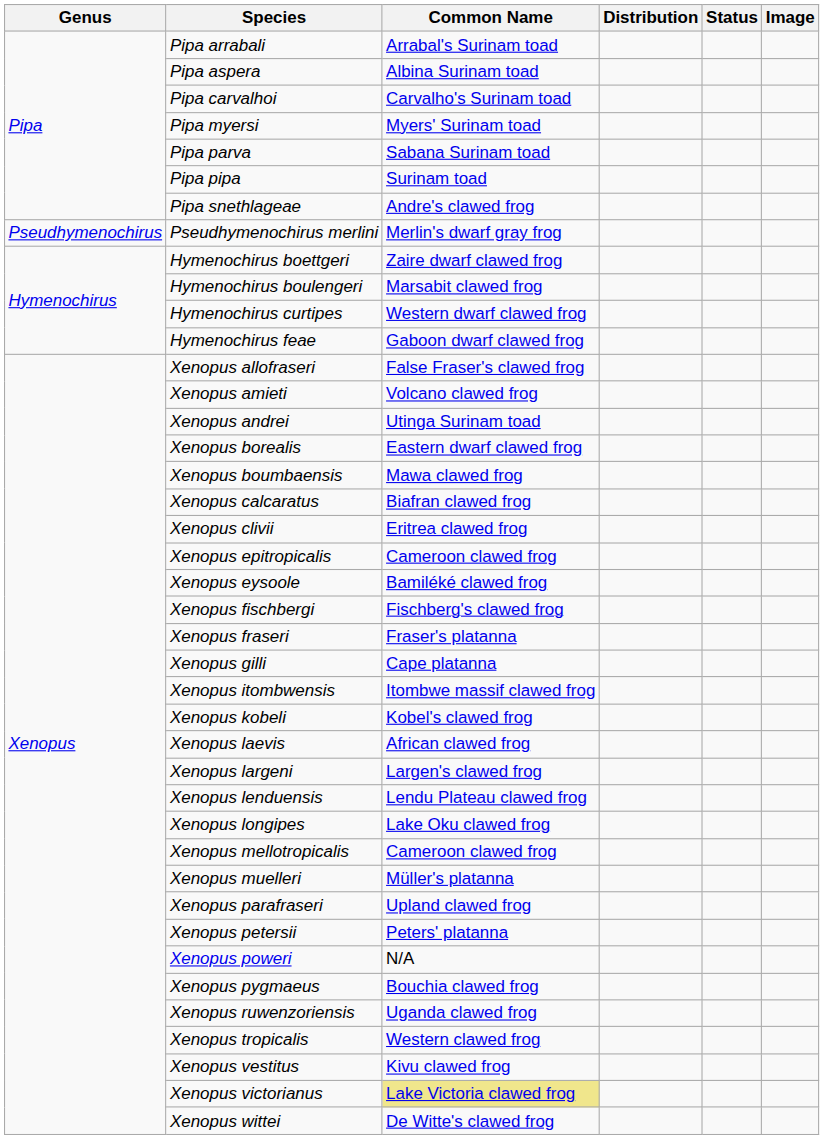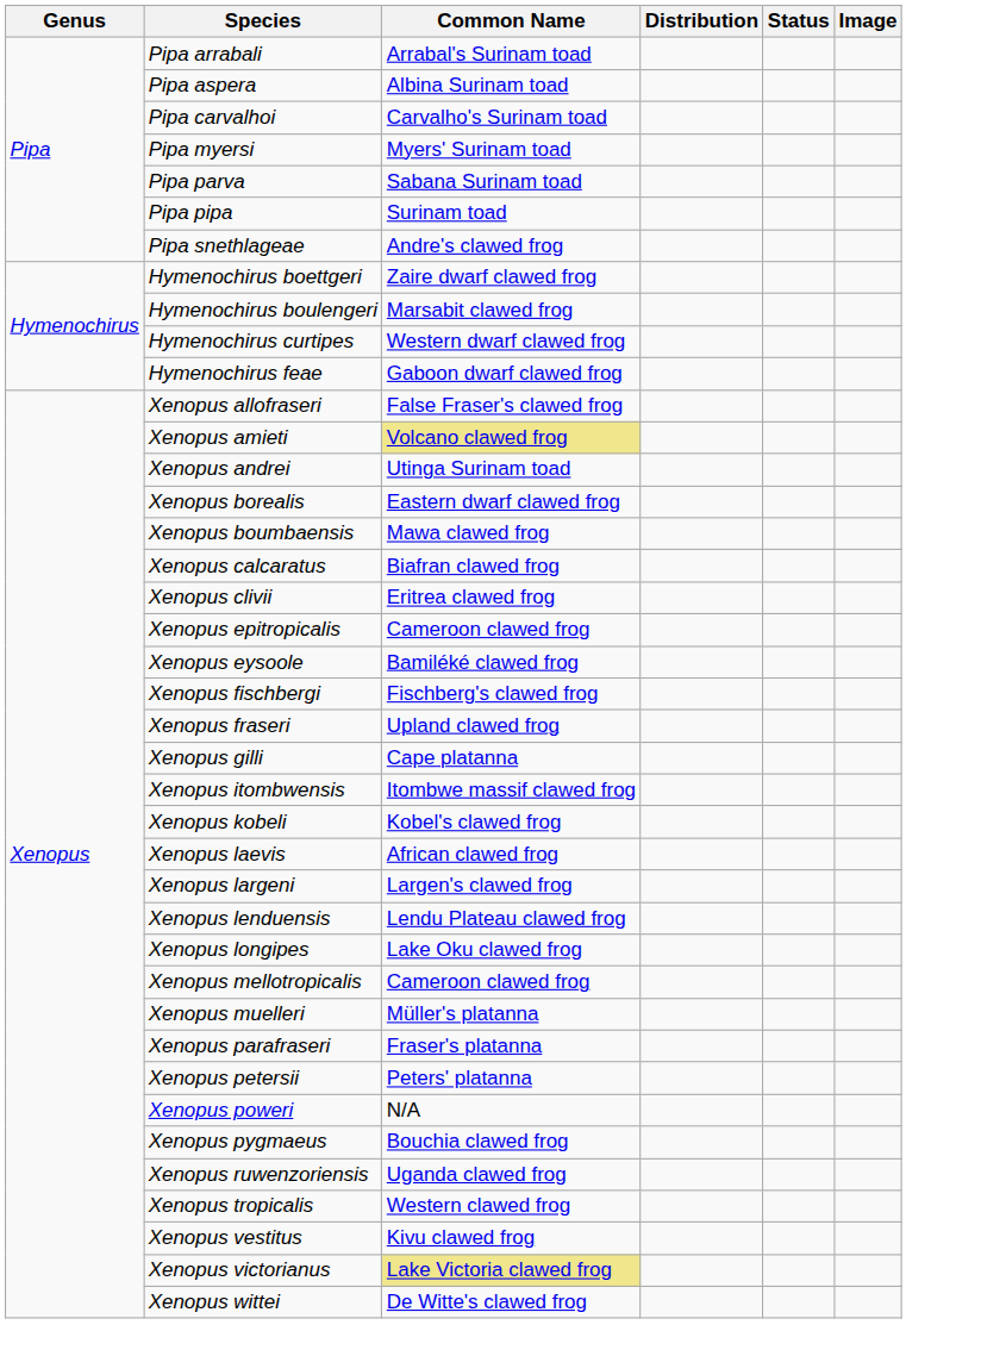- row: Pseudhymenochirus | Pseudhymenochirus merlini | Merlin's dwarf gray frog
Xenopus amieti | Common Name: no background -> khaki background
Xenopus fraseri | Common Name: Fraser's platanna -> Upland clawed frog
Xenopus parafraseri | Common Name: Upland clawed frog -> Fraser's platanna
